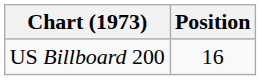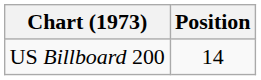US Billboard 200 | Position: 16 -> 14
